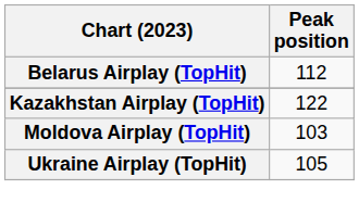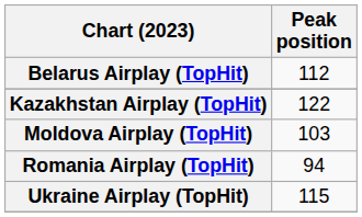+ row: Romania Airplay (TopHit) | 94
Ukraine Airplay (TopHit) | Peak position: 105 -> 115
